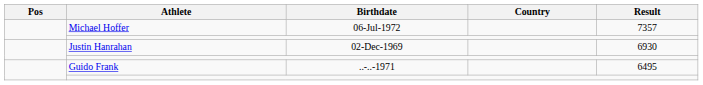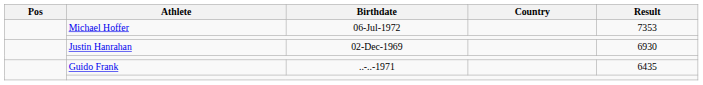Michael Hoffer | Result: 7357 -> 7353
Guido Frank | Result: 6495 -> 6435
